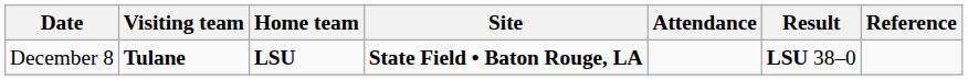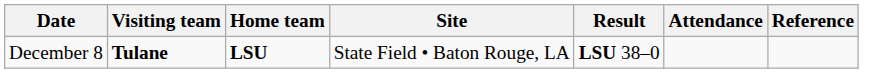columns swapped: Result <-> Attendance
December 8 | Site: bold -> normal
